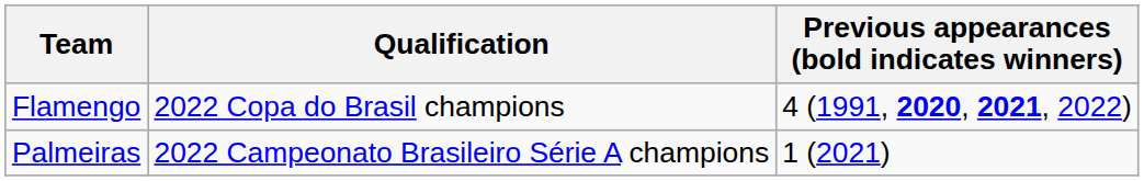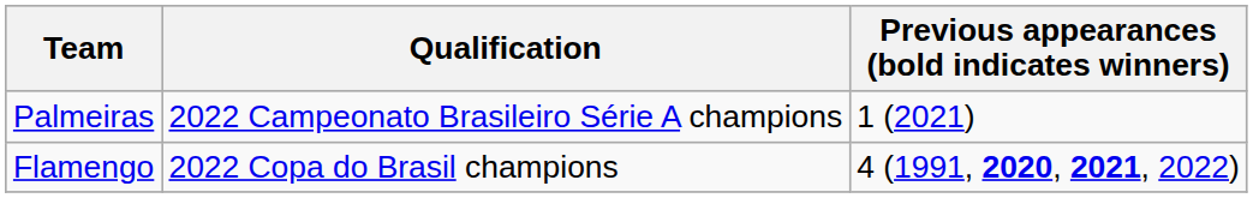rows swapped: Palmeiras <-> Flamengo
